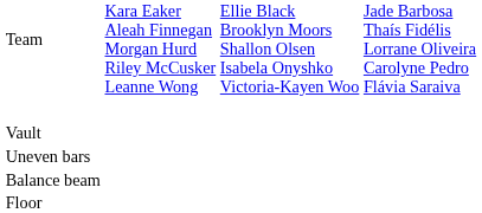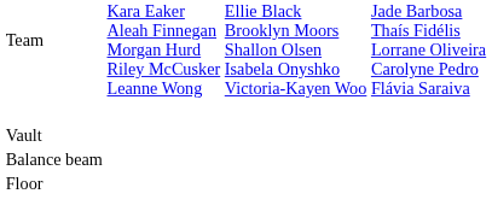- row: Uneven bars
